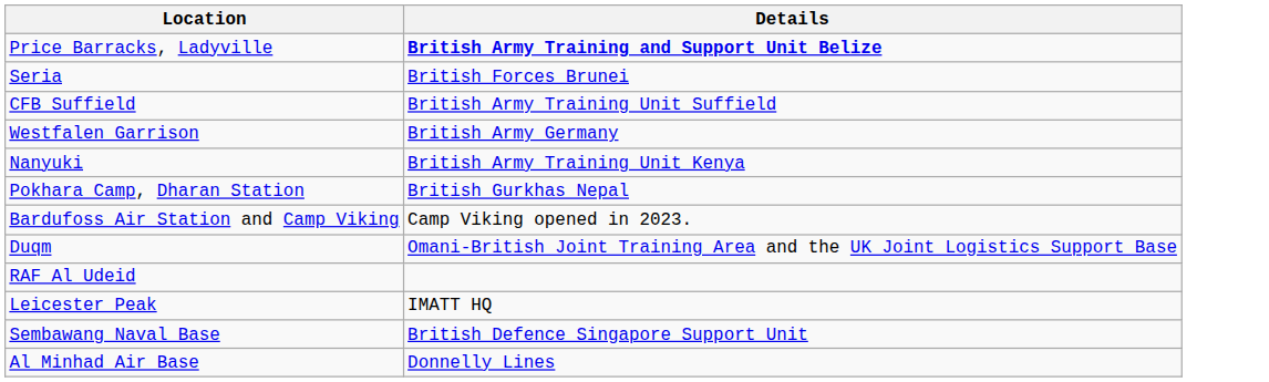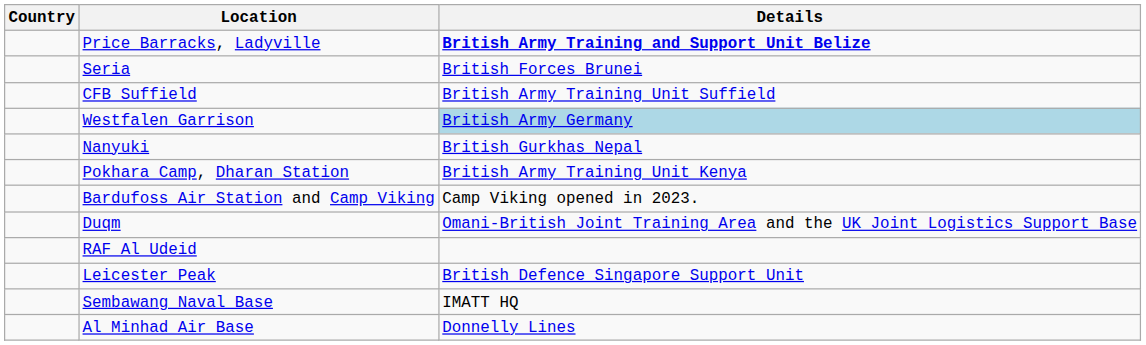+ column: Country
Westfalen Garrison | Details: no background -> lightblue background
Nanyuki | Details: British Army Training Unit Kenya -> British Gurkhas Nepal
Pokhara Camp, Dharan Station | Details: British Gurkhas Nepal -> British Army Training Unit Kenya
Leicester Peak | Details: IMATT HQ -> British Defence Singapore Support Unit
Sembawang Naval Base | Details: British Defence Singapore Support Unit -> IMATT HQ
